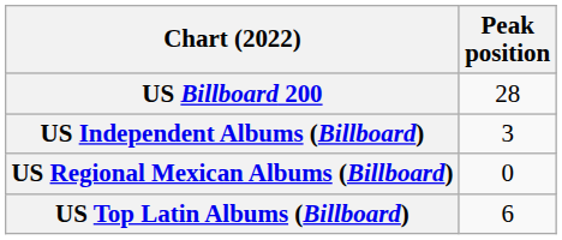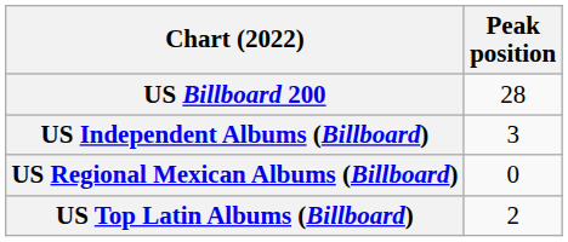US Top Latin Albums (Billboard) | Peak position: 6 -> 2
